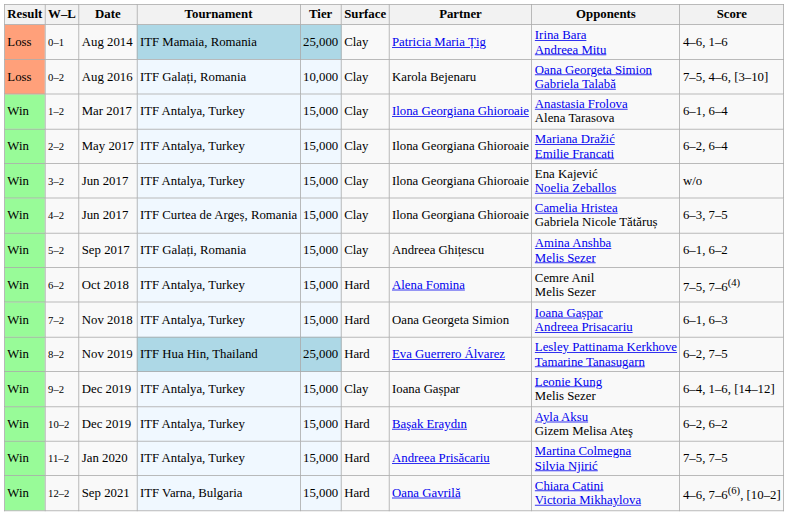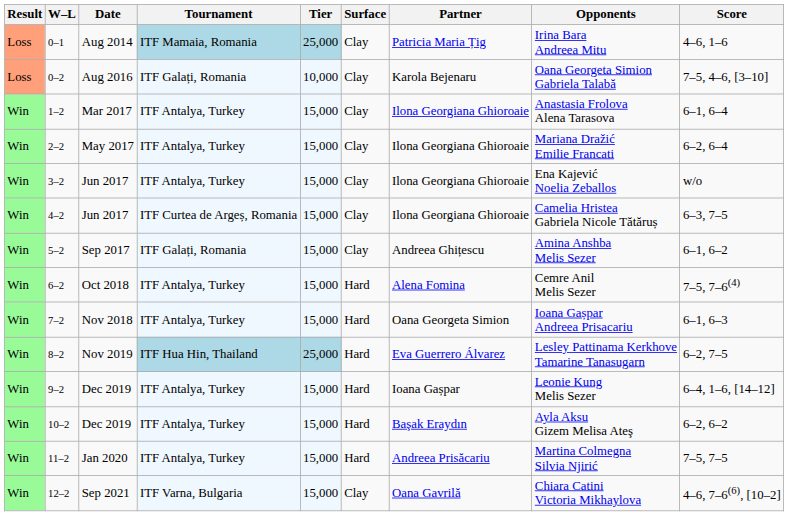9–2 | Surface: Clay -> Hard
12–2 | Surface: Hard -> Clay
